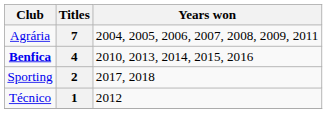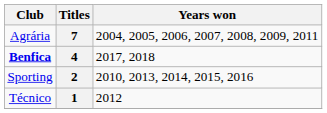4 | Years won: 2010, 2013, 2014, 2015, 2016 -> 2017, 2018
2 | Years won: 2017, 2018 -> 2010, 2013, 2014, 2015, 2016
